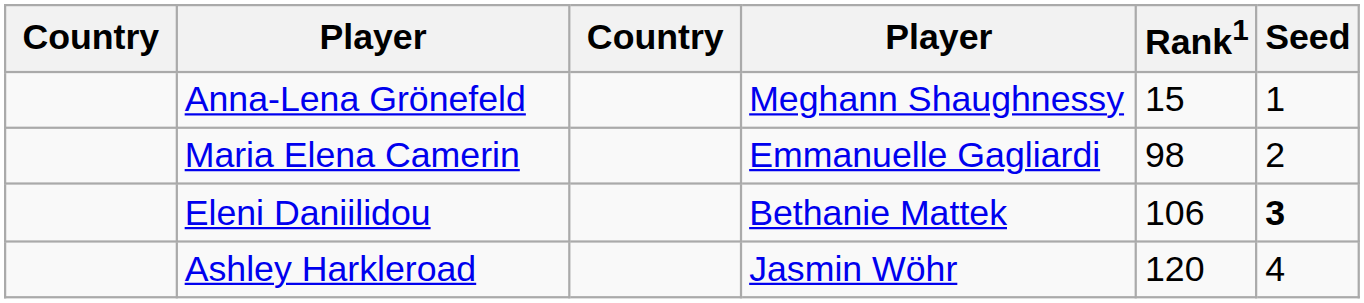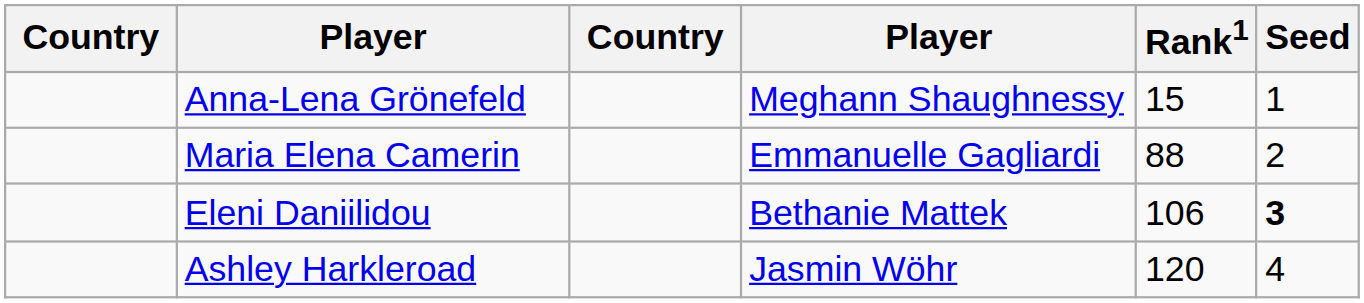Maria Elena Camerin | Rank1: 98 -> 88
